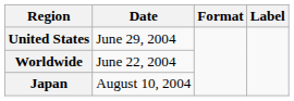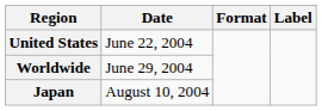United States | Date: June 29, 2004 -> June 22, 2004
Worldwide | Date: June 22, 2004 -> June 29, 2004
